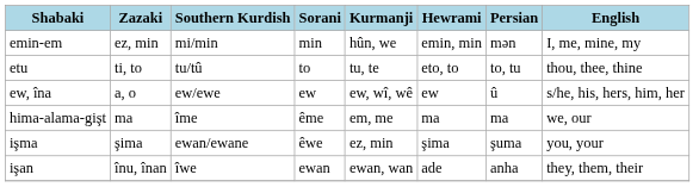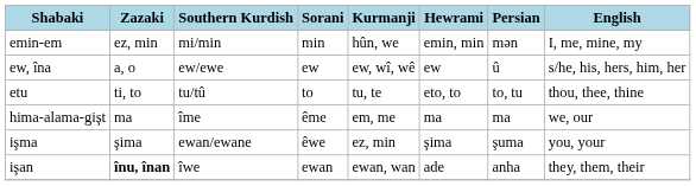rows swapped: etu <-> ew, îna
işan | Zazaki: normal -> bold
